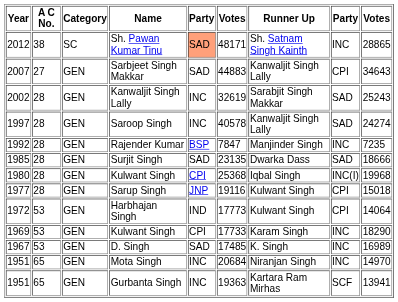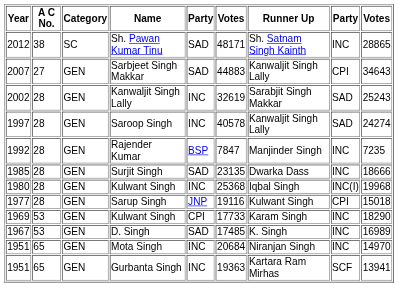Sh. Pawan Kumar Tinu | column 5: lightsalmon background -> no background
Surjit Singh | column 8: SAD -> INC
1980 / Kulwant Singh | column 5: CPI -> INC
- row: 1972 | 53 | GEN | Harbhajan Singh | IND | 17773 | Kulwant Singh | CPI | 14064
